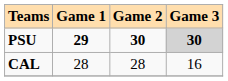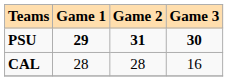PSU | Game 2: 30 -> 31
PSU | Game 3: lightgrey background -> no background
